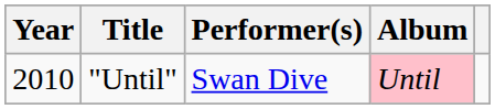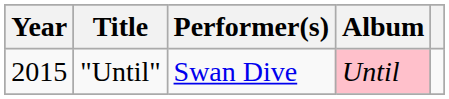"Until" | Year: 2010 -> 2015
